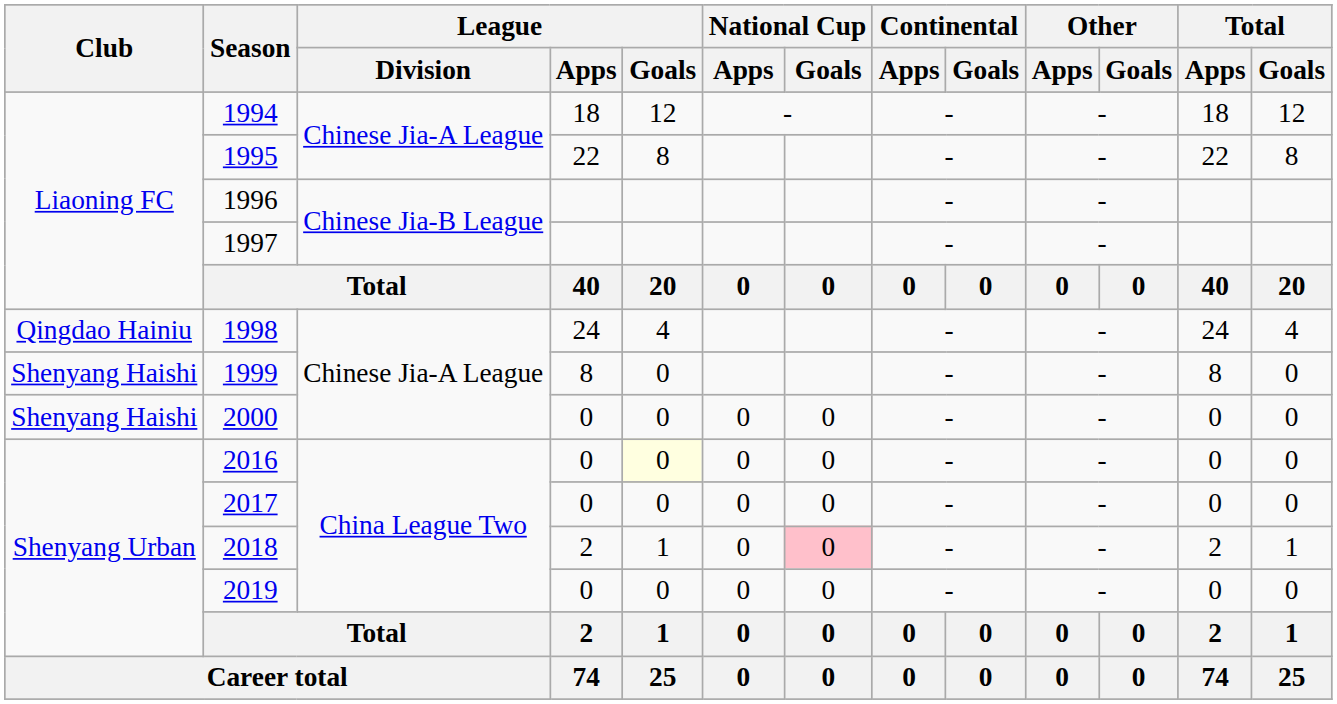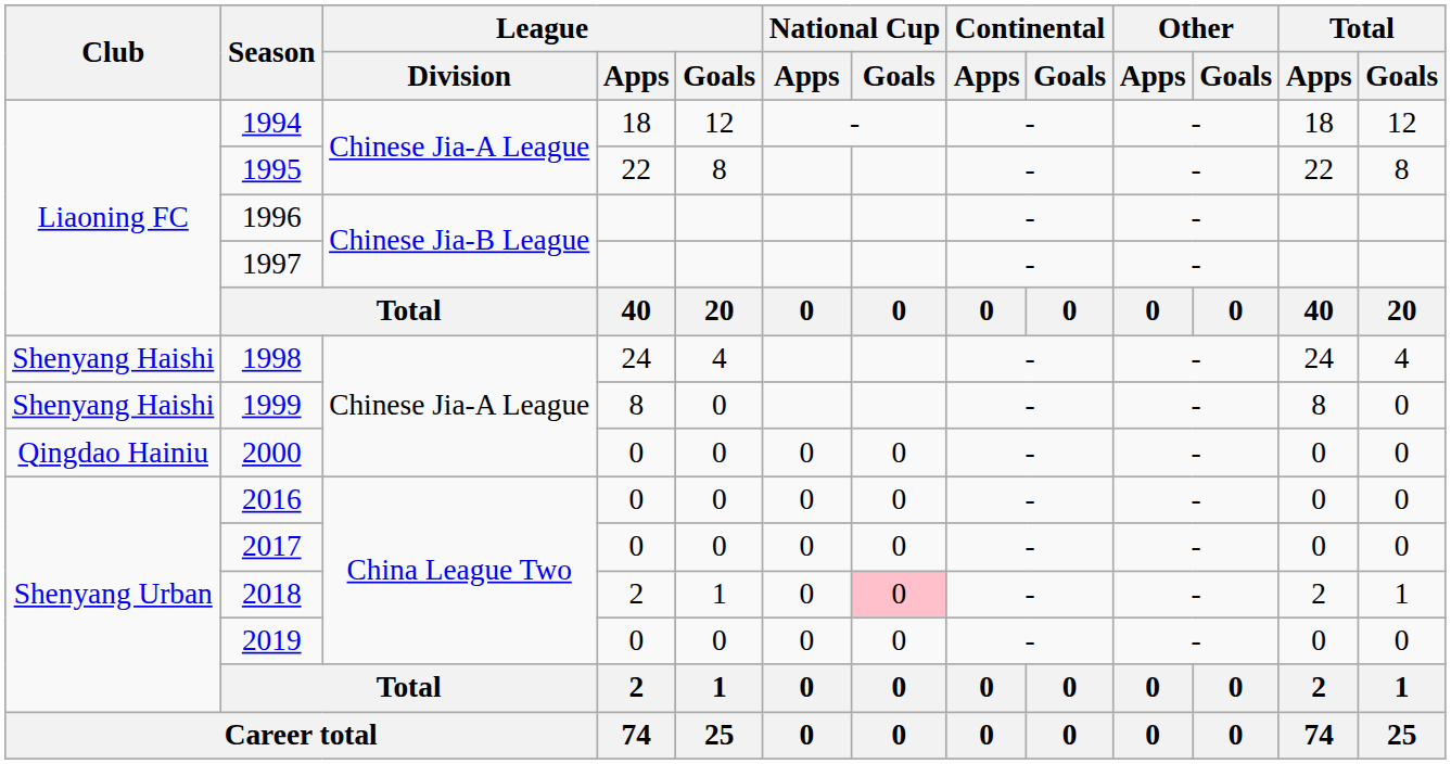1998 | Club: Qingdao Hainiu -> Shenyang Haishi
2000 | Club: Shenyang Haishi -> Qingdao Hainiu
2016 | League / Goals: lightyellow background -> no background
